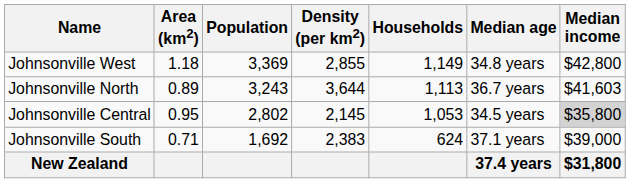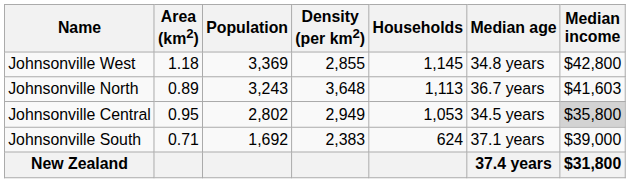Johnsonville West | Households: 1,149 -> 1,145
Johnsonville North | Density (per km2): 3,644 -> 3,648
Johnsonville Central | Density (per km2): 2,145 -> 2,949
